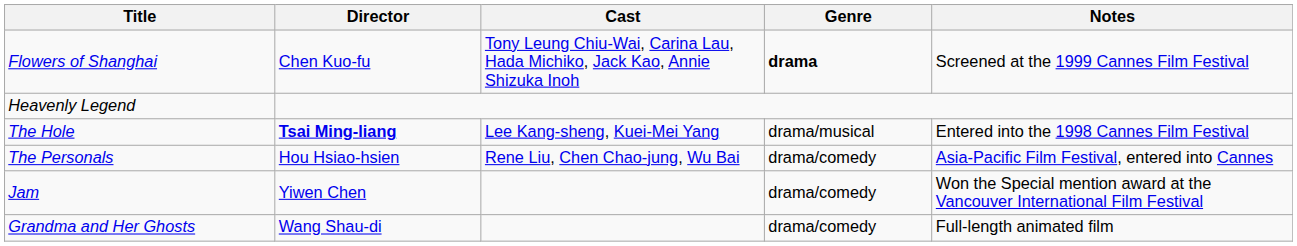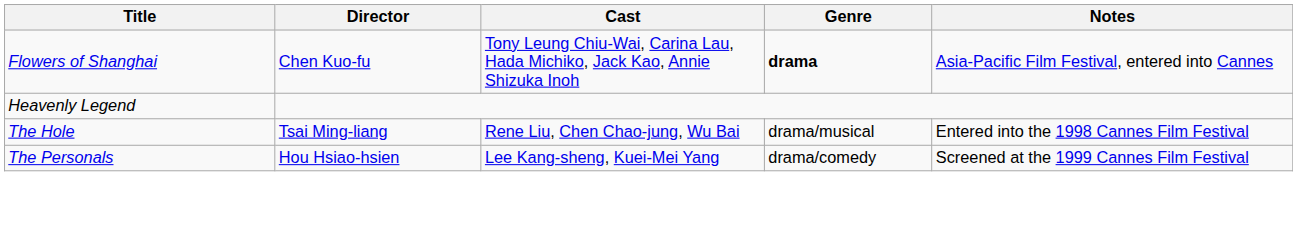Flowers of Shanghai | Notes: Screened at the 1999 Cannes Film Festival -> Asia-Pacific Film Festival, entered into Cannes
The Hole | Director: bold -> normal
The Hole | Cast: Lee Kang-sheng, Kuei-Mei Yang -> Rene Liu, Chen Chao-jung, Wu Bai
The Personals | Cast: Rene Liu, Chen Chao-jung, Wu Bai -> Lee Kang-sheng, Kuei-Mei Yang
The Personals | Notes: Asia-Pacific Film Festival, entered into Cannes -> Screened at the 1999 Cannes Film Festival
- row: Jam | Yiwen Chen | drama/comedy | Won the Special mention award at the Vancouver International Film Festival
- row: Grandma and Her Ghosts | Wang Shau-di | drama/comedy | Full-length animated film
